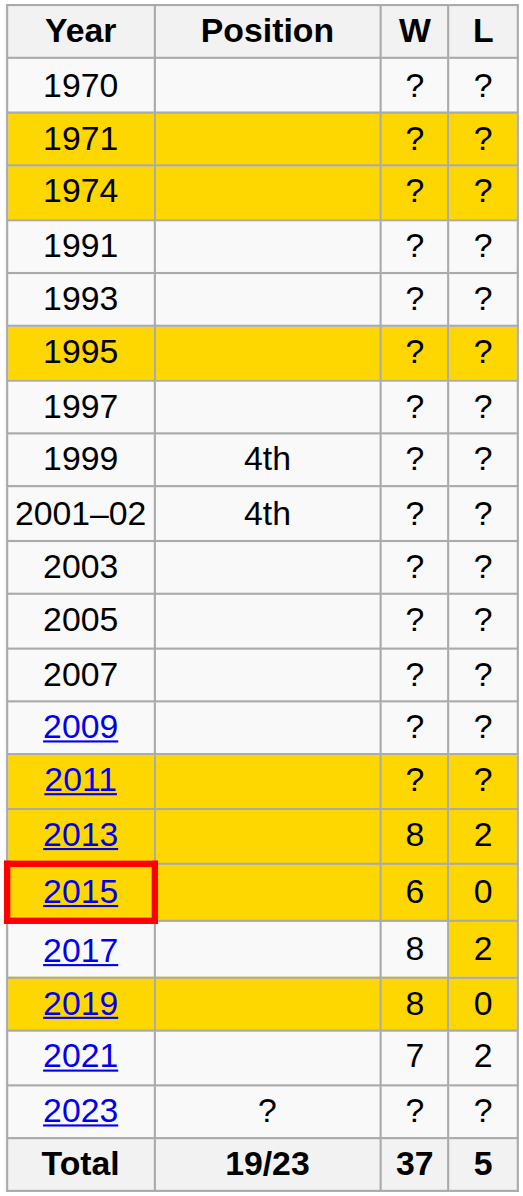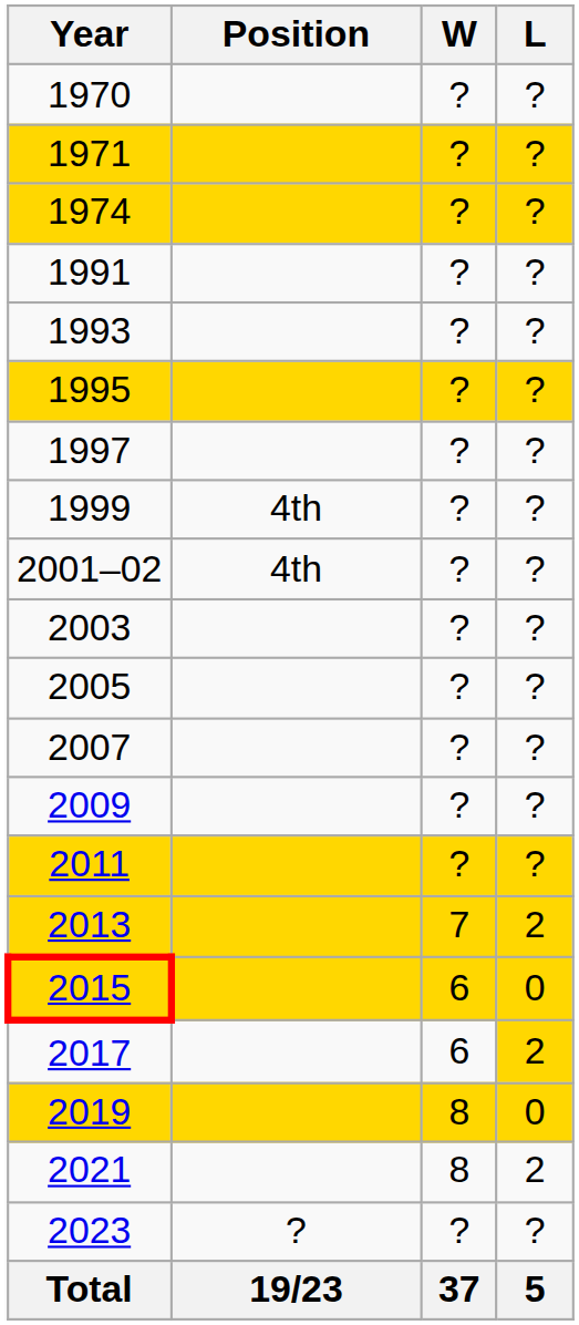2013 | W: 8 -> 7
2017 | W: 8 -> 6
2021 | W: 7 -> 8
